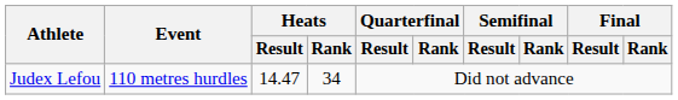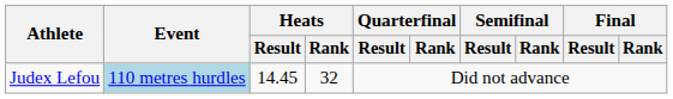Judex Lefou | Event: no background -> lightblue background
Judex Lefou | Heats / Result: 14.47 -> 14.45
Judex Lefou | Heats / Rank: 34 -> 32
